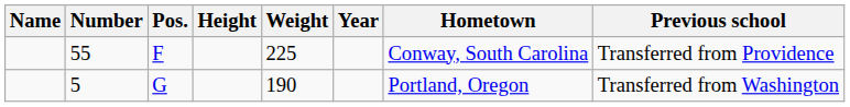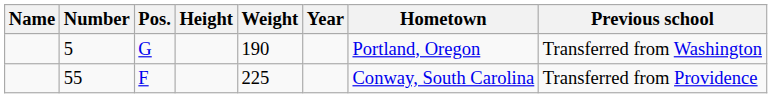rows swapped: 5 <-> 55
